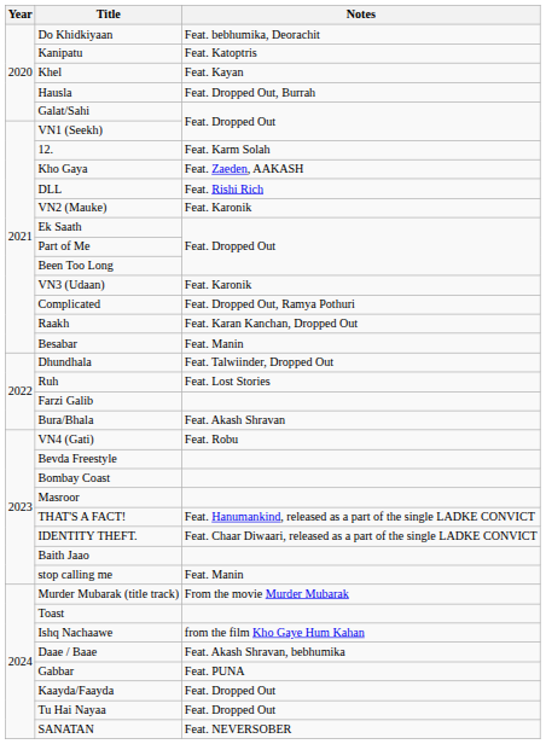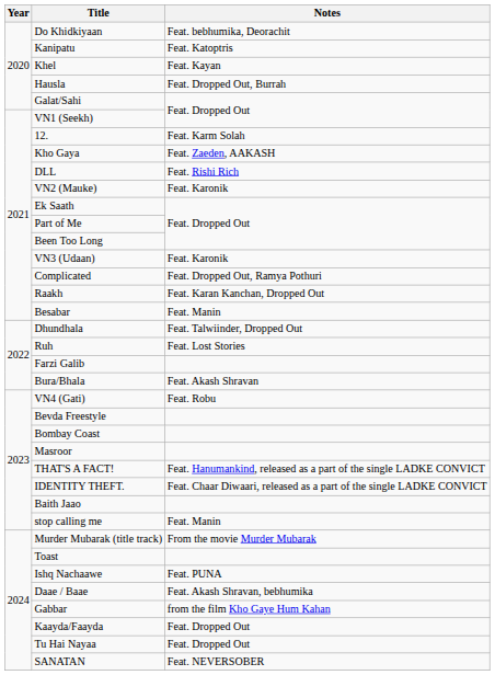Ishq Nachaawe | Notes: from the film Kho Gaye Hum Kahan -> Feat. PUNA
Gabbar | Notes: Feat. PUNA -> from the film Kho Gaye Hum Kahan
